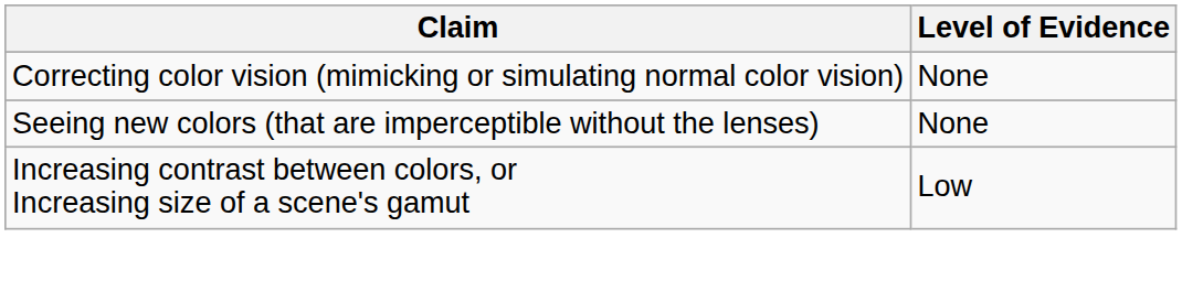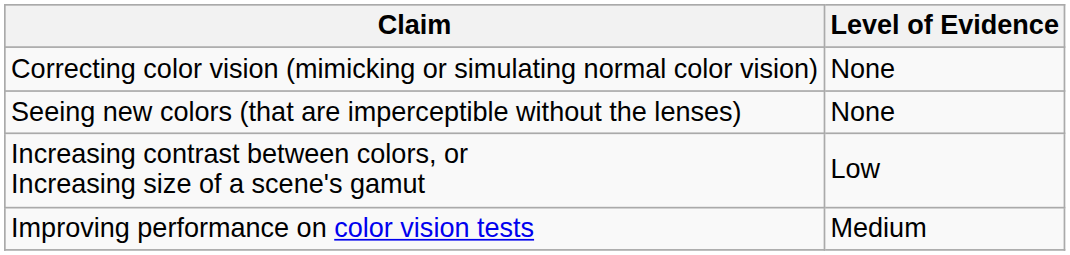+ row: Improving performance on color vision tests | Medium
